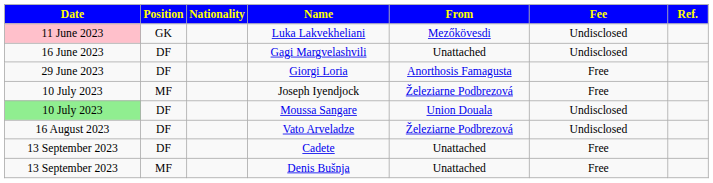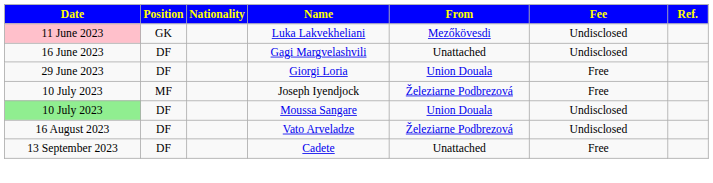Giorgi Loria | From: Anorthosis Famagusta -> Union Douala
- row: 13 September 2023 | MF | Denis Bušnja | Unattached | Free
